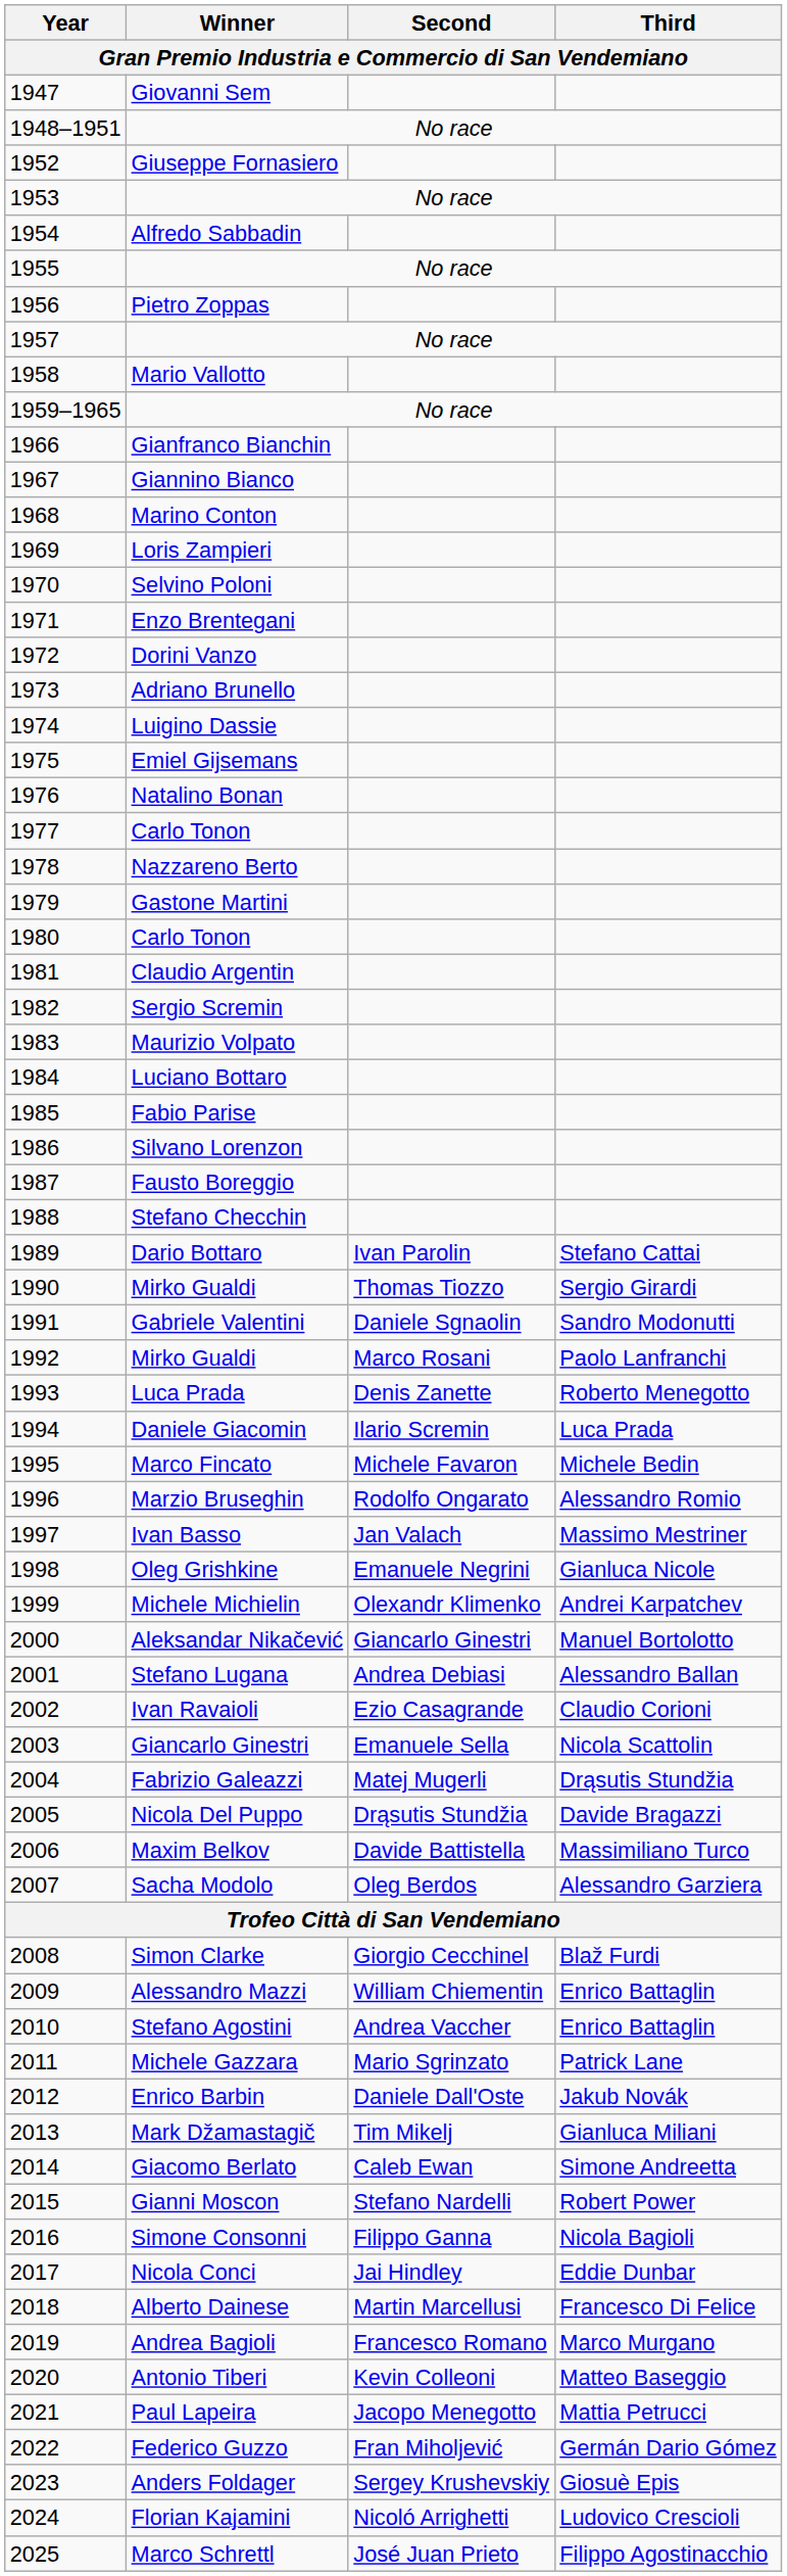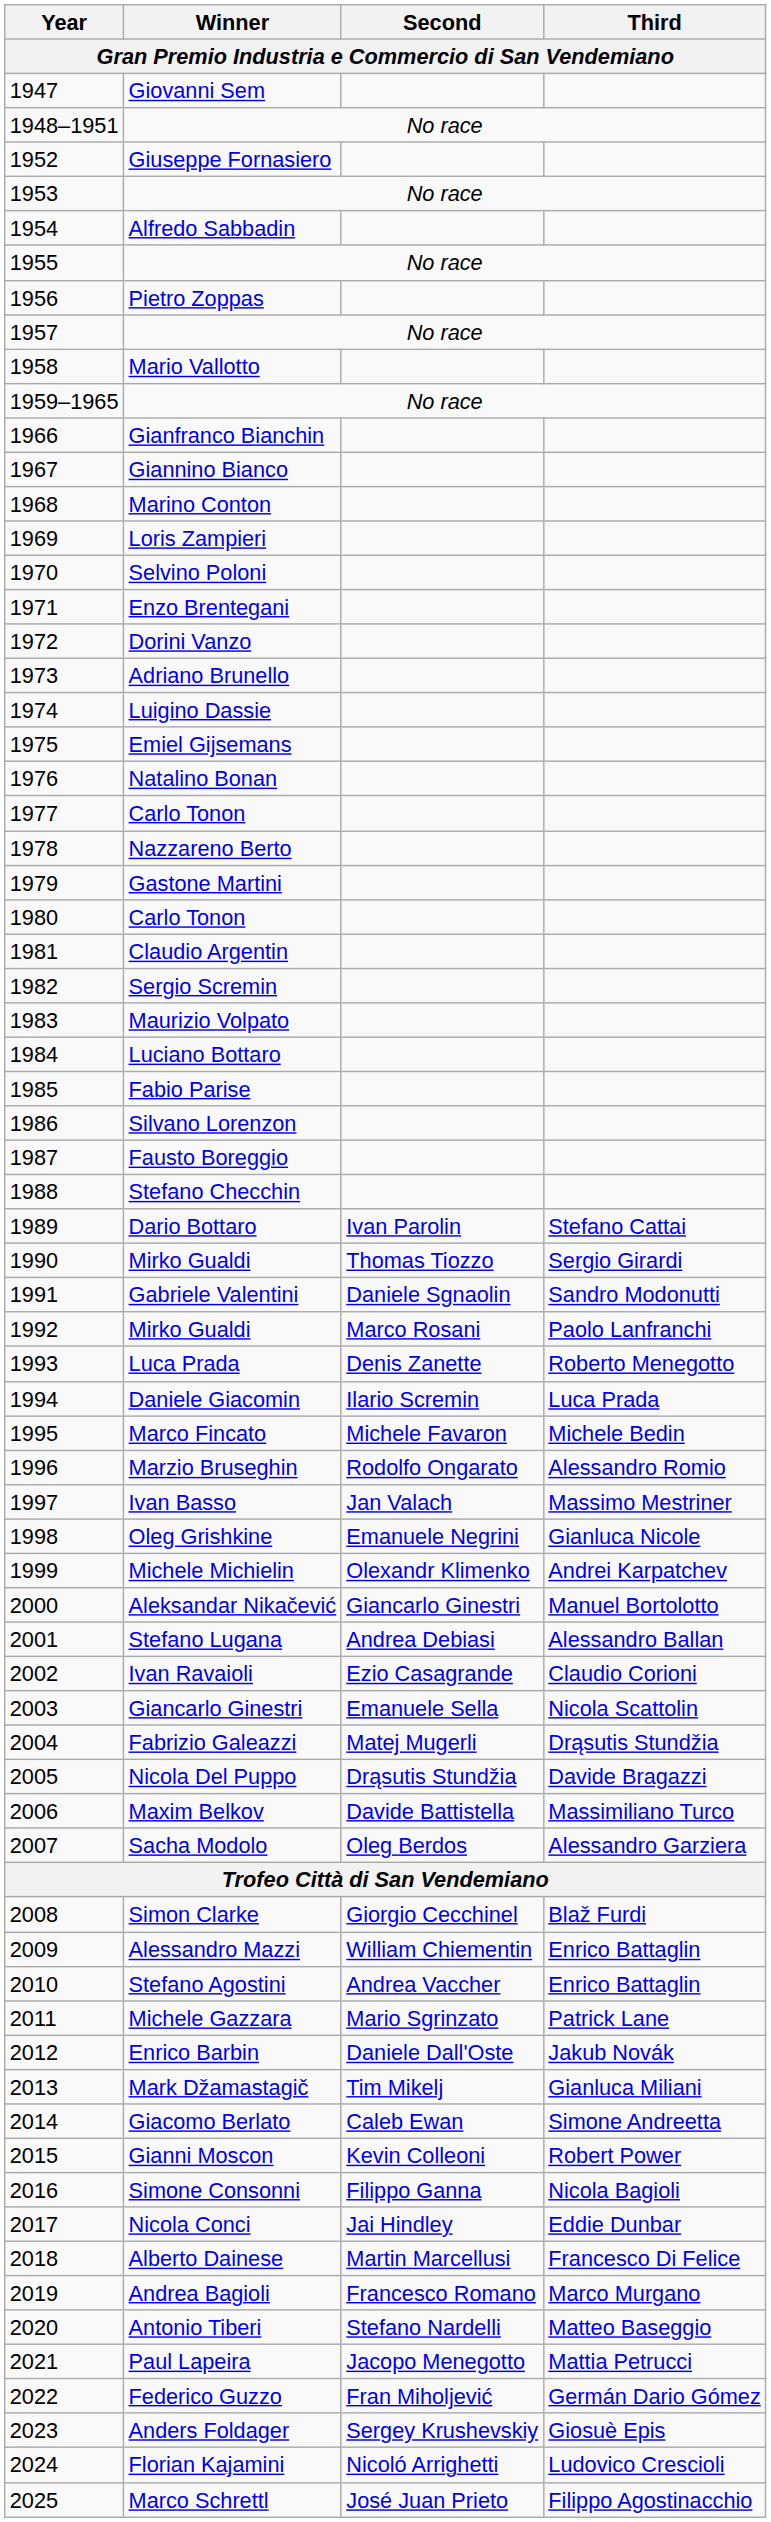Gianni Moscon | Second: Stefano Nardelli -> Kevin Colleoni
Antonio Tiberi | Second: Kevin Colleoni -> Stefano Nardelli
